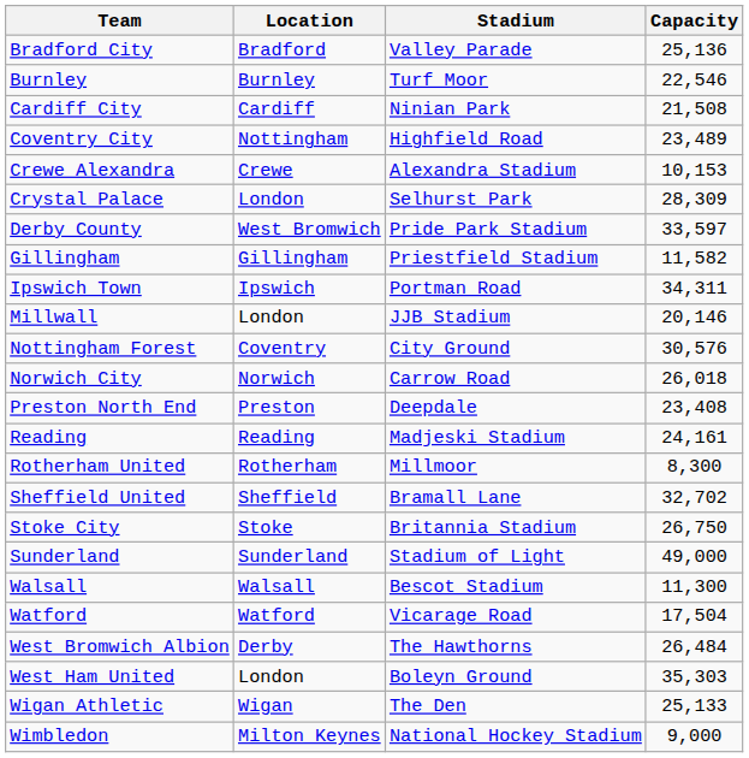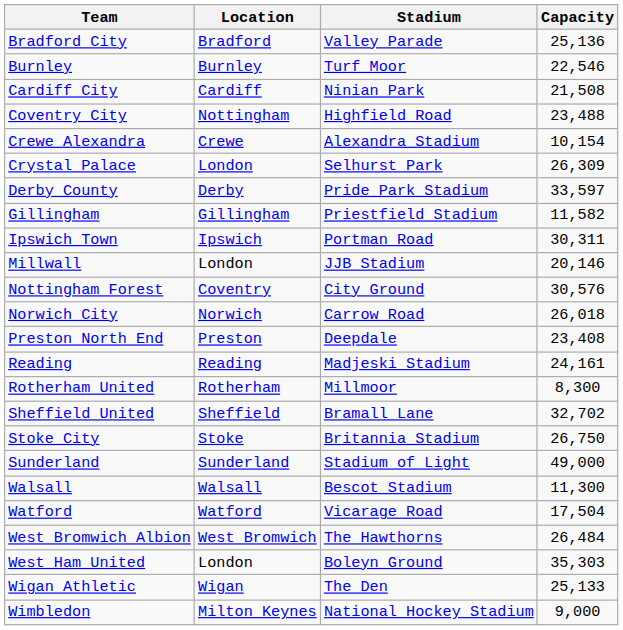Coventry City | Capacity: 23,489 -> 23,488
Crewe Alexandra | Capacity: 10,153 -> 10,154
Crystal Palace | Capacity: 28,309 -> 26,309
Derby County | Location: West Bromwich -> Derby
Ipswich Town | Capacity: 34,311 -> 30,311
West Bromwich Albion | Location: Derby -> West Bromwich
